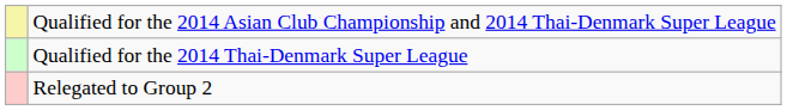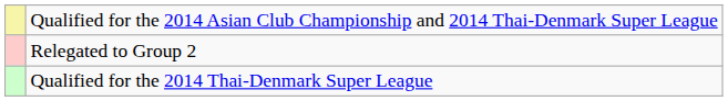rows swapped: Qualified for the 2014 Thai-Denmark Super League <-> Relegated to Group 2
